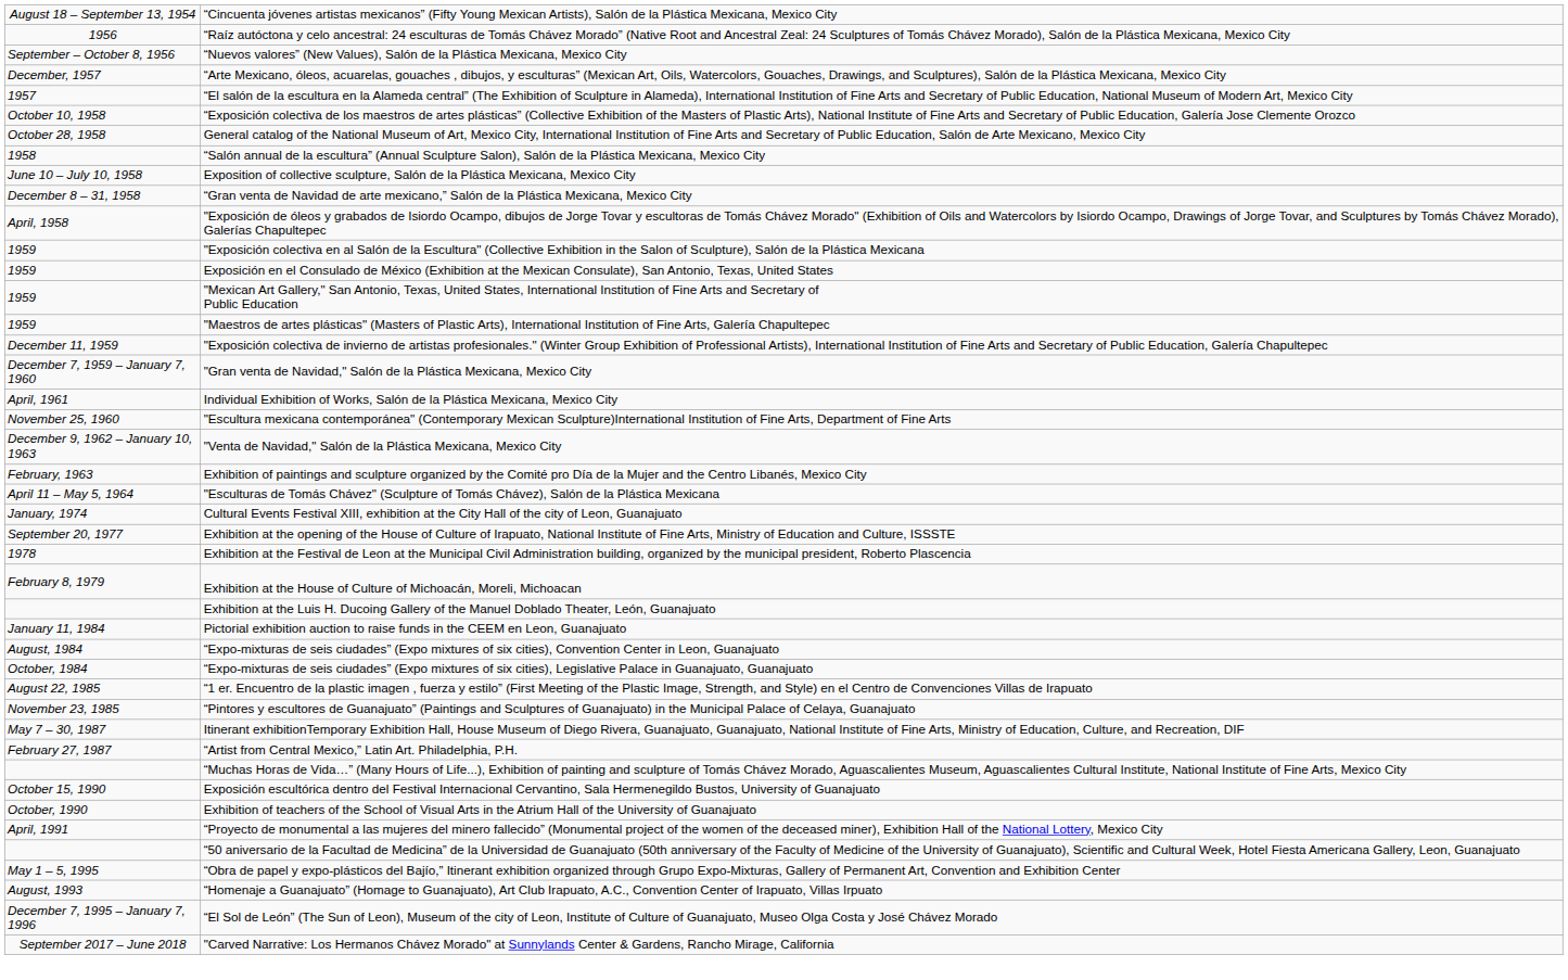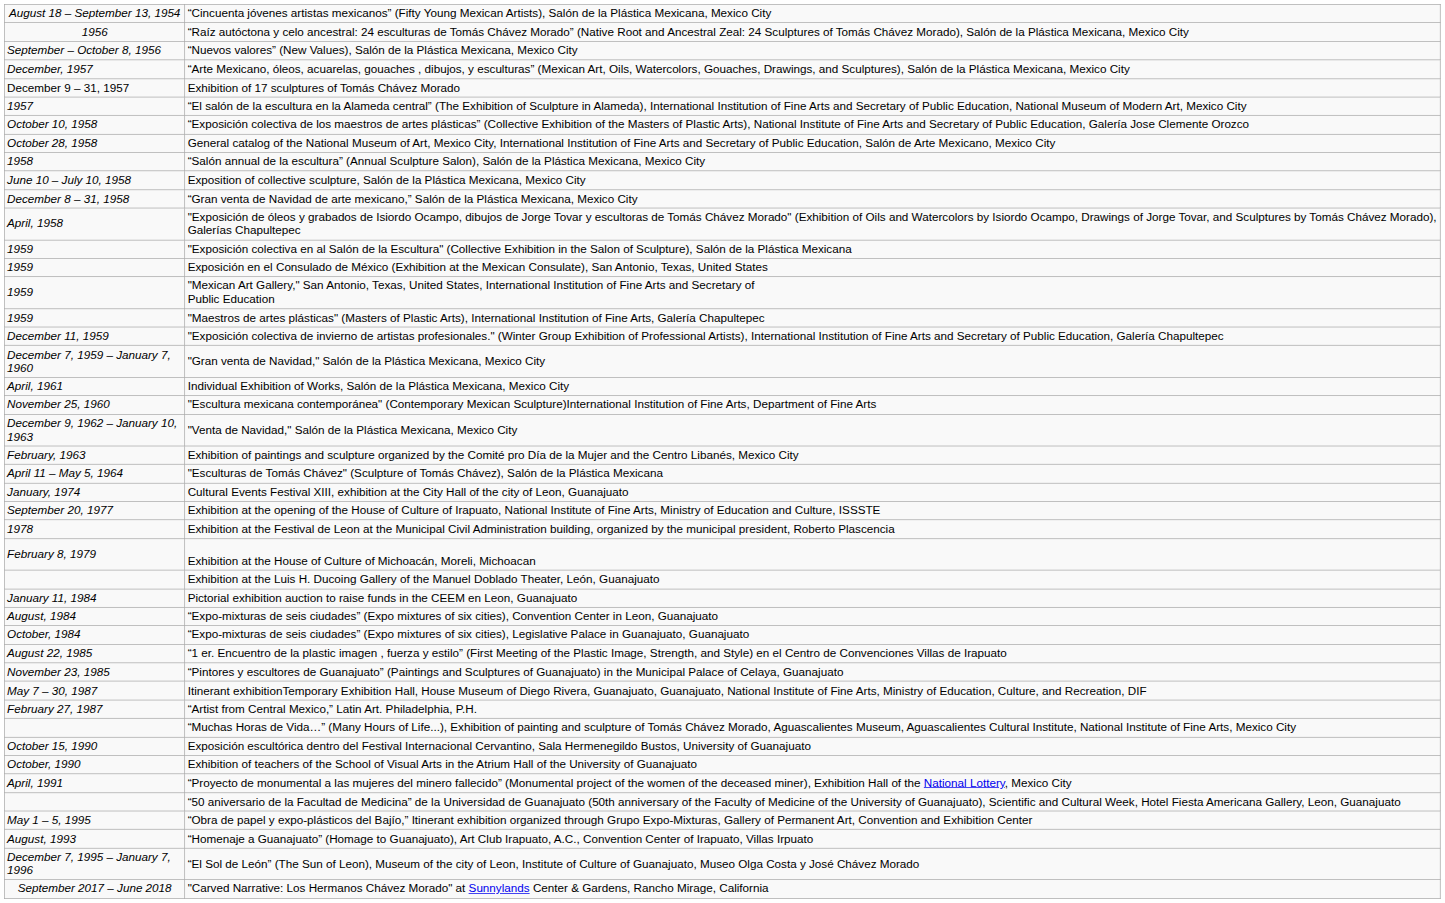+ row: December 9 – 31, 1957 | Exhibition of 17 sculptures of Tomás Chávez Morado
